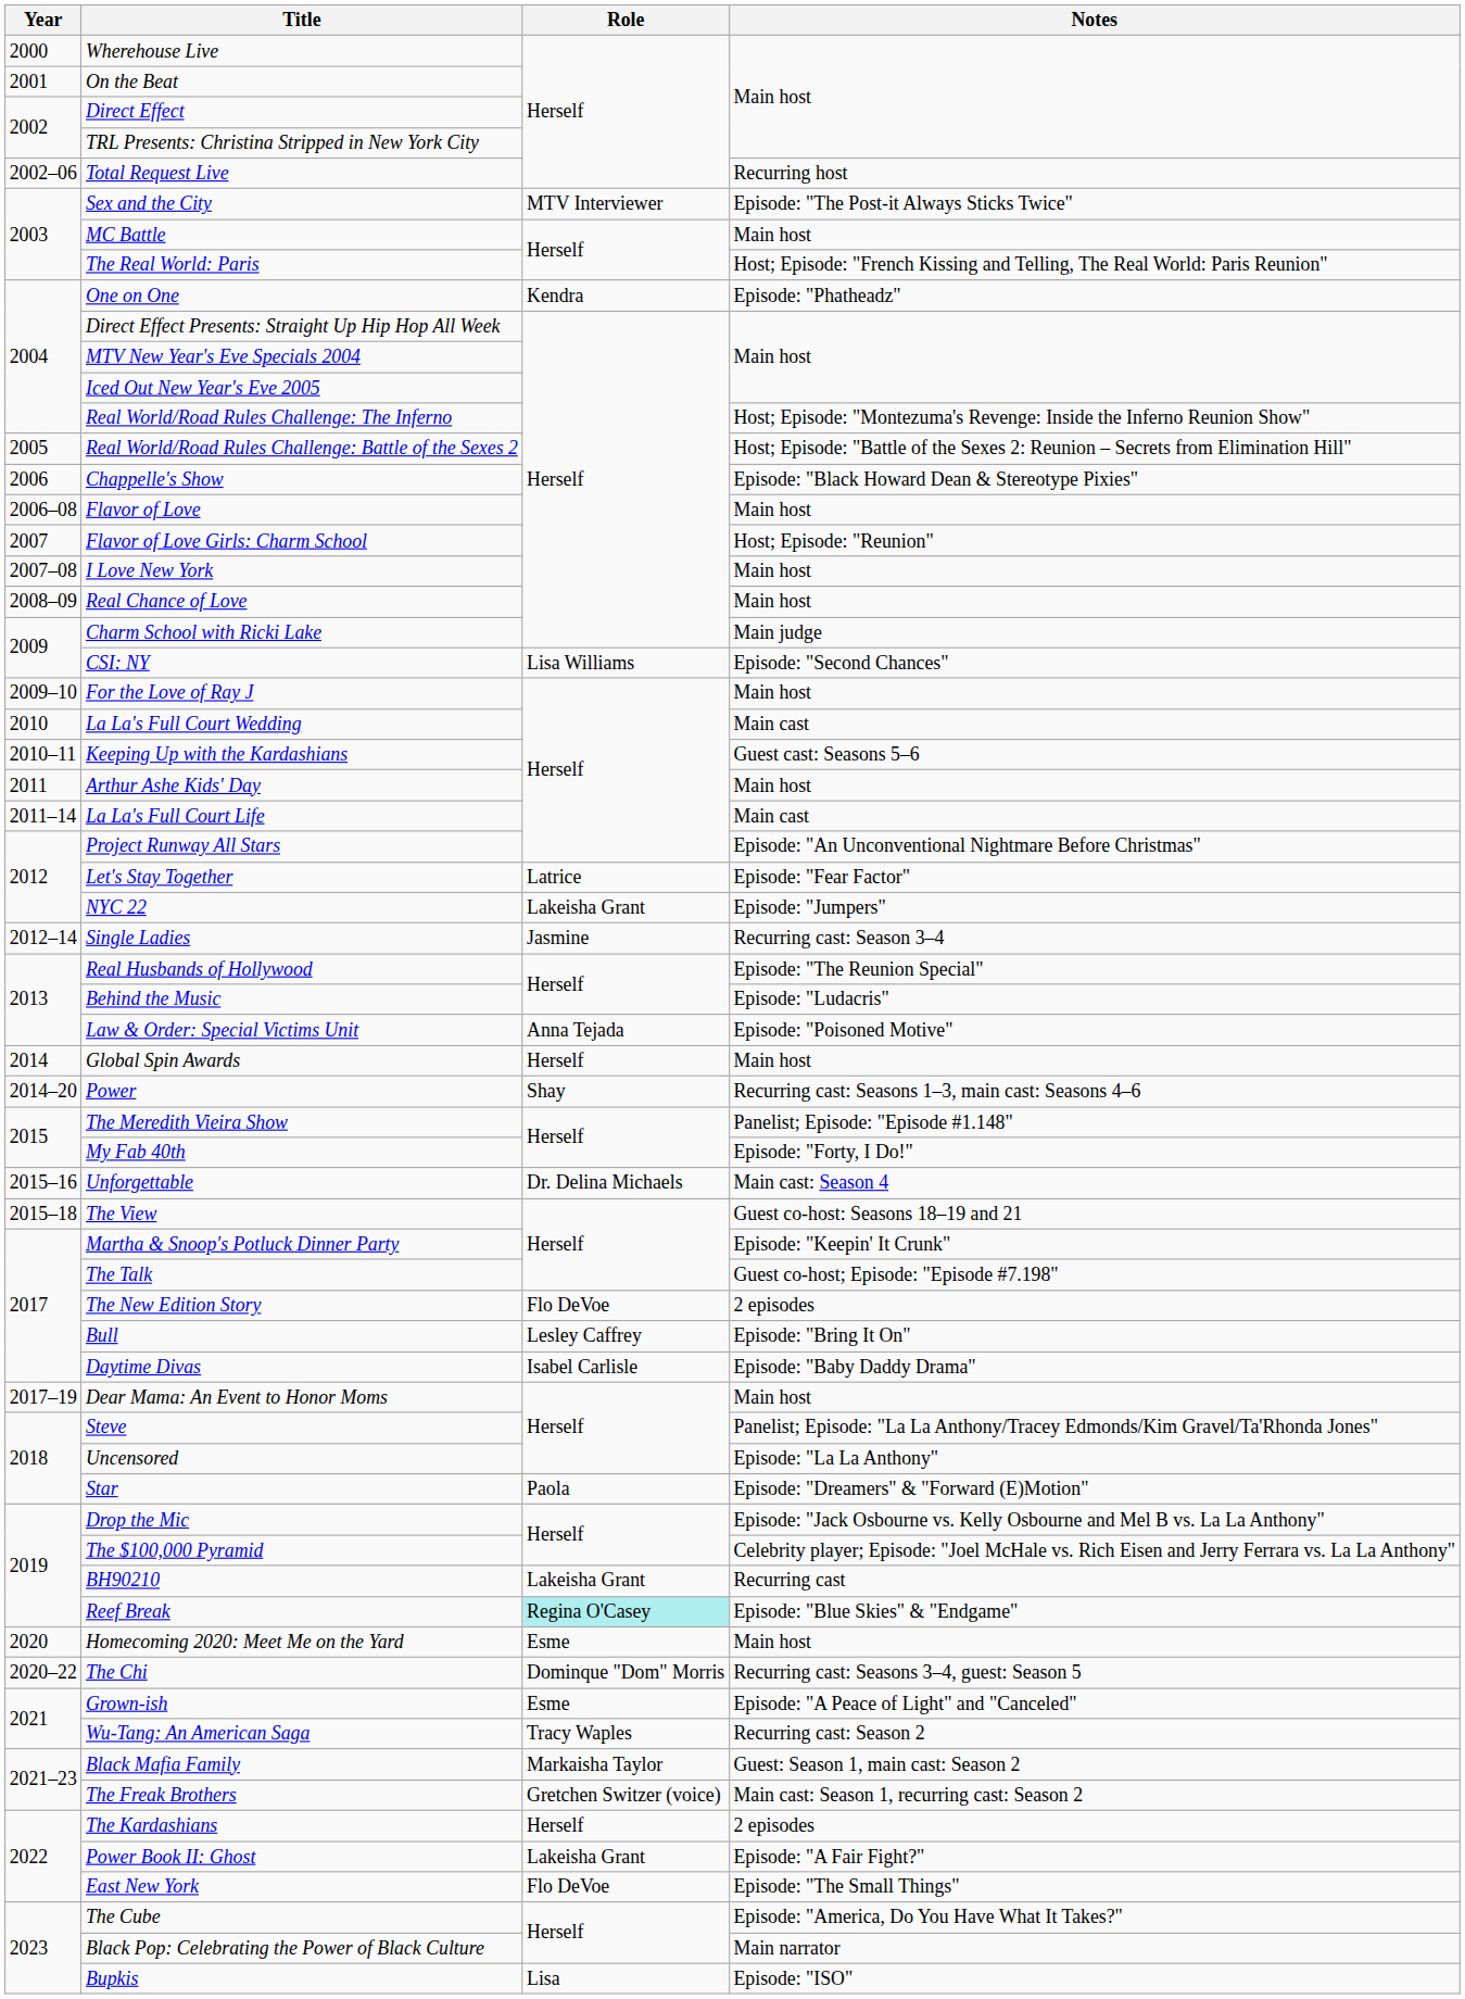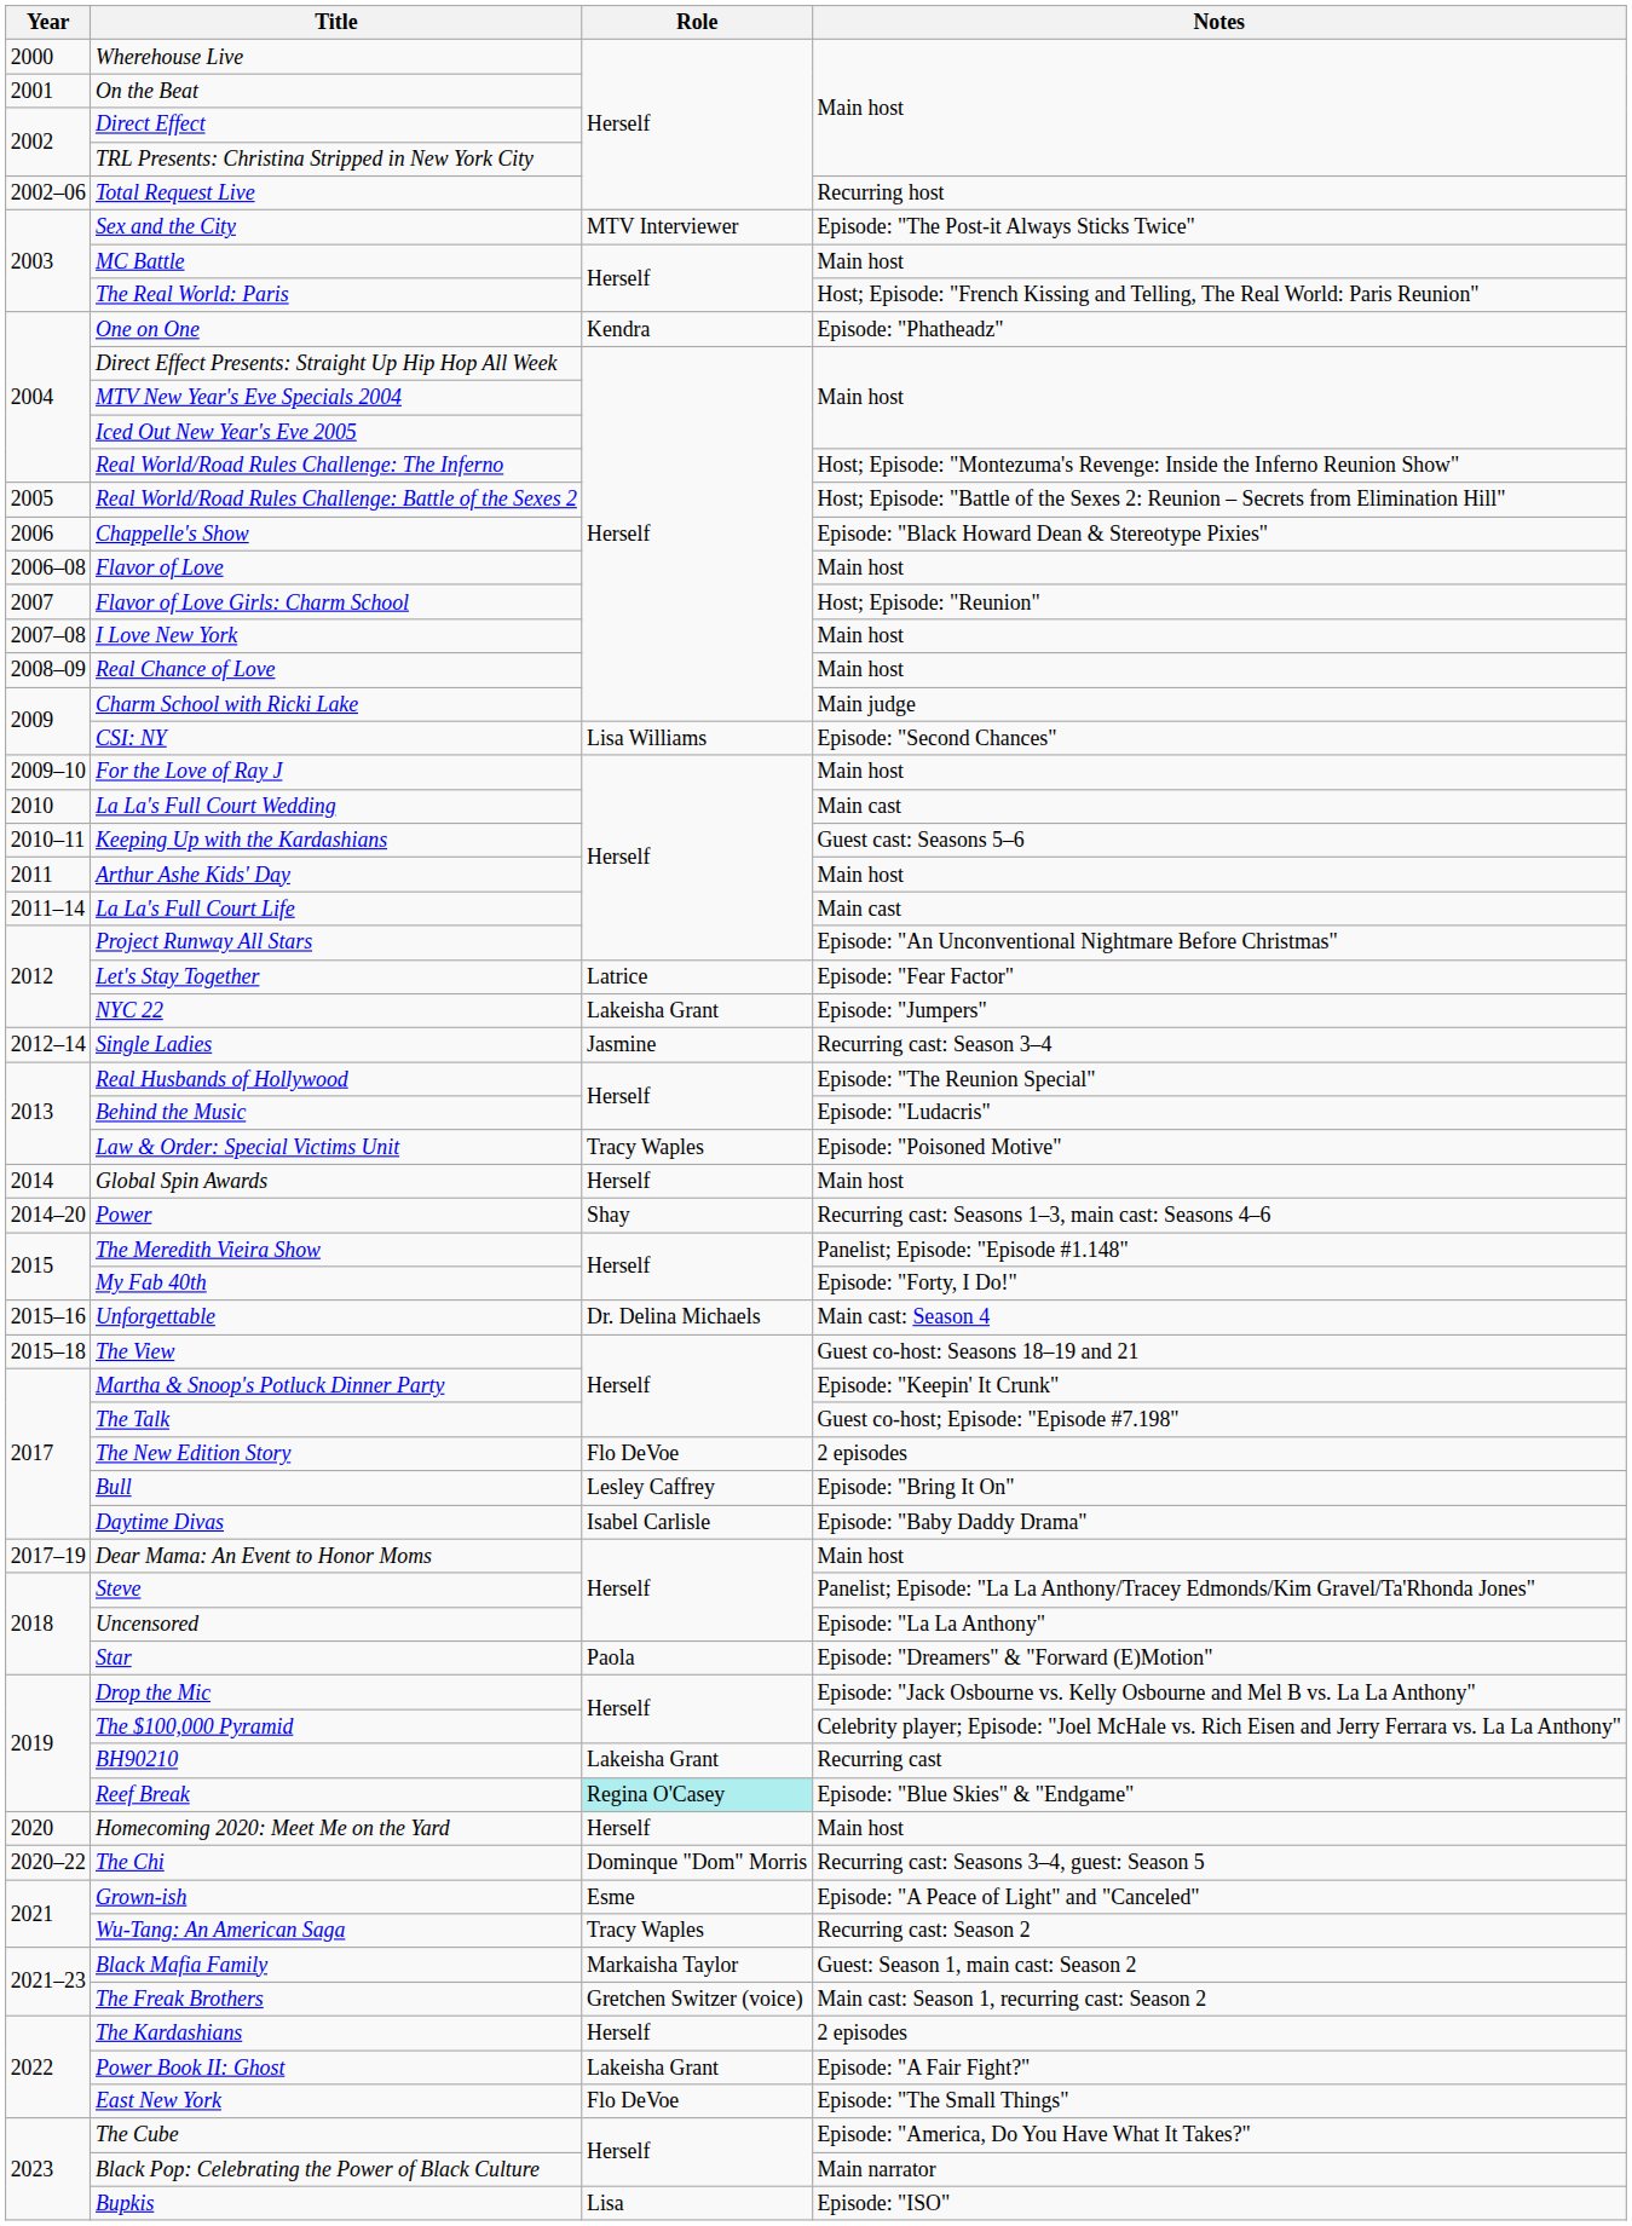Law & Order: Special Victims Unit | Role: Anna Tejada -> Tracy Waples
Homecoming 2020: Meet Me on the Yard | Role: Esme -> Herself
